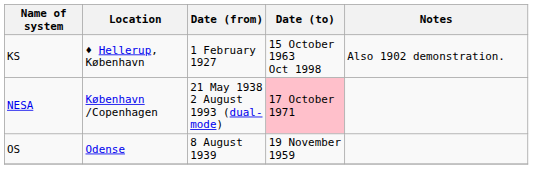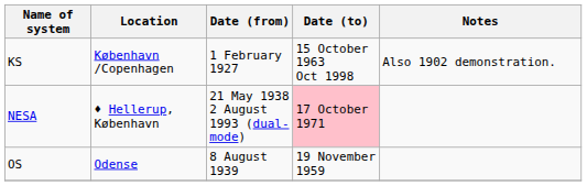KS | Location: ♦ Hellerup, København -> København /Copenhagen
NESA | Location: København /Copenhagen -> ♦ Hellerup, København
